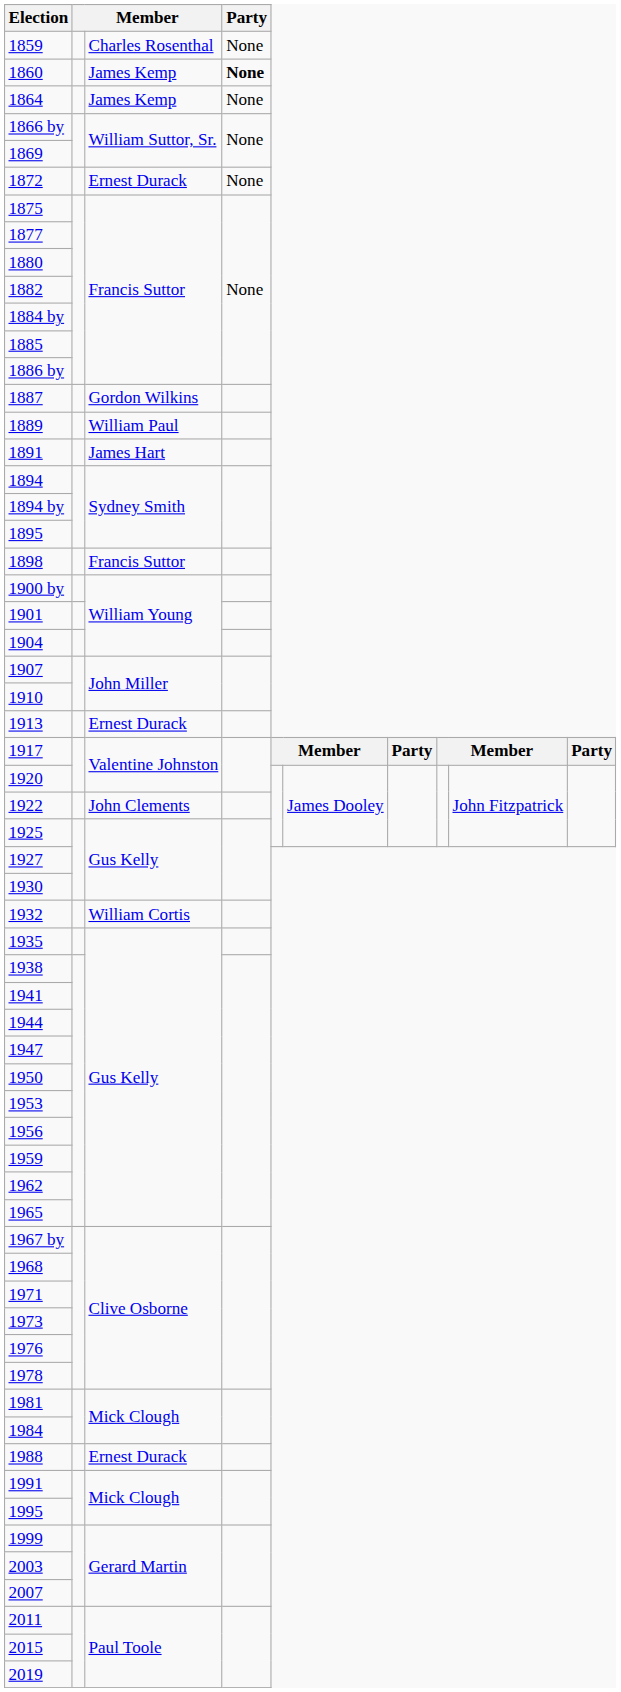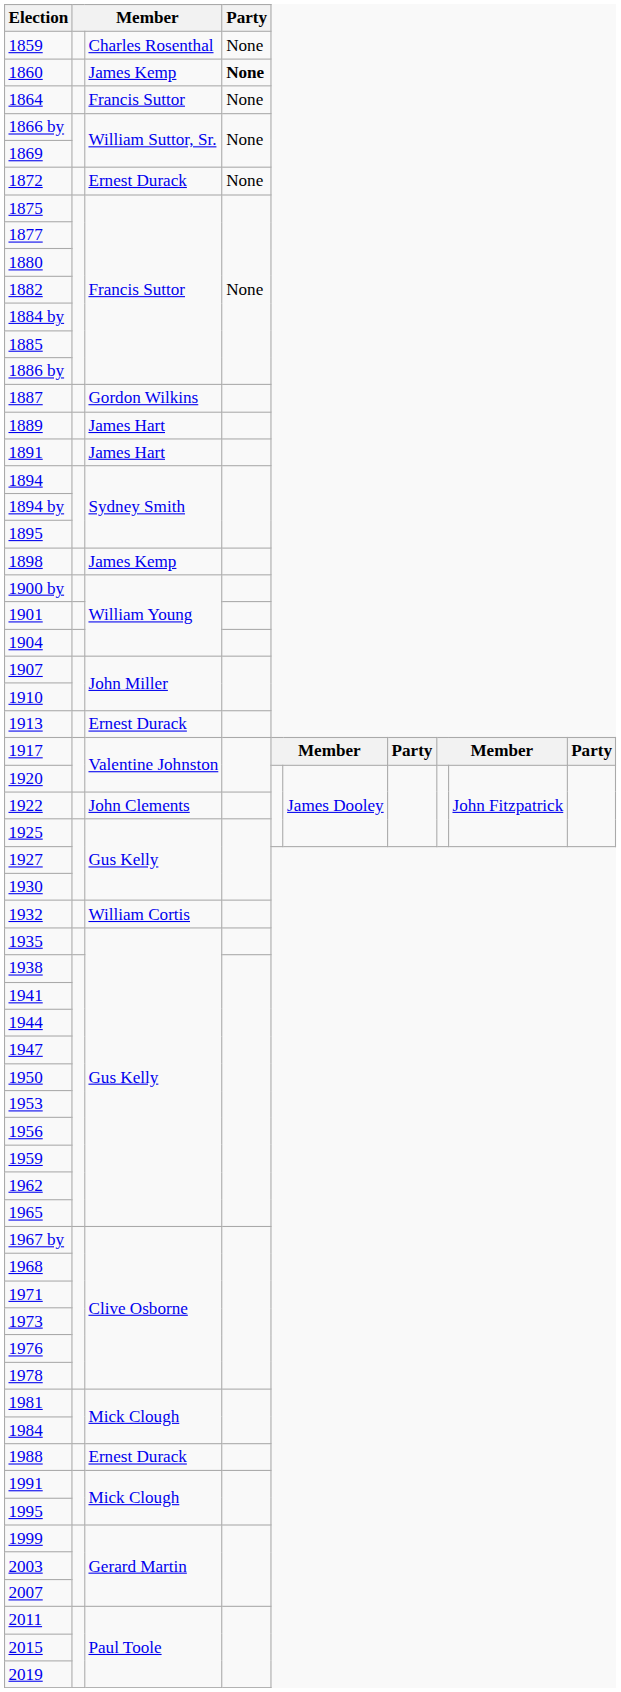1864 | column 3: James Kemp -> Francis Suttor
1889 | column 3: William Paul -> James Hart
1898 | column 3: Francis Suttor -> James Kemp
